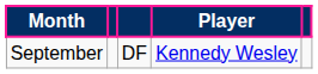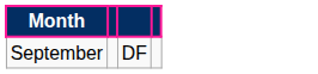- column: Player | Kennedy Wesley
